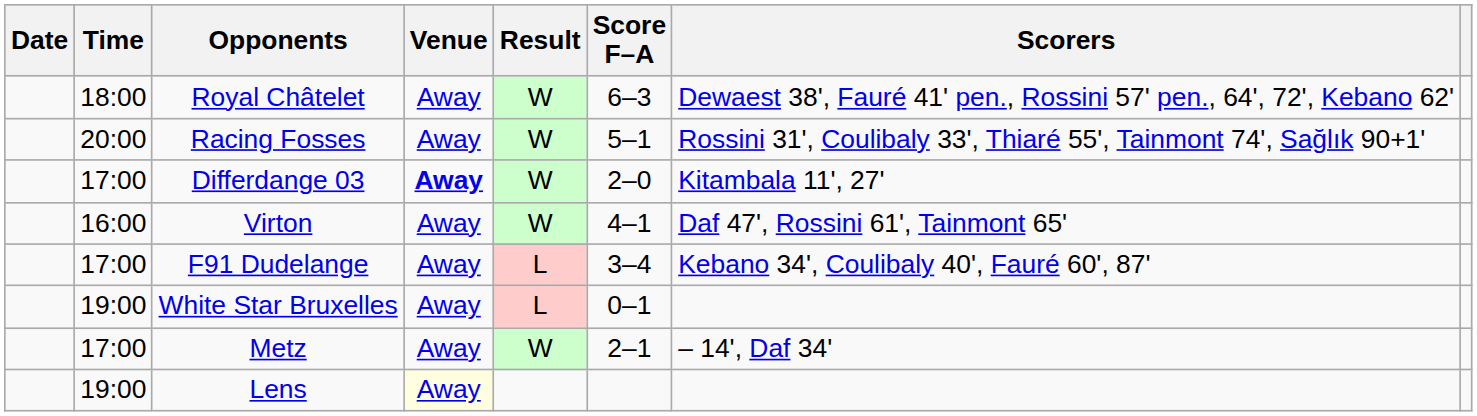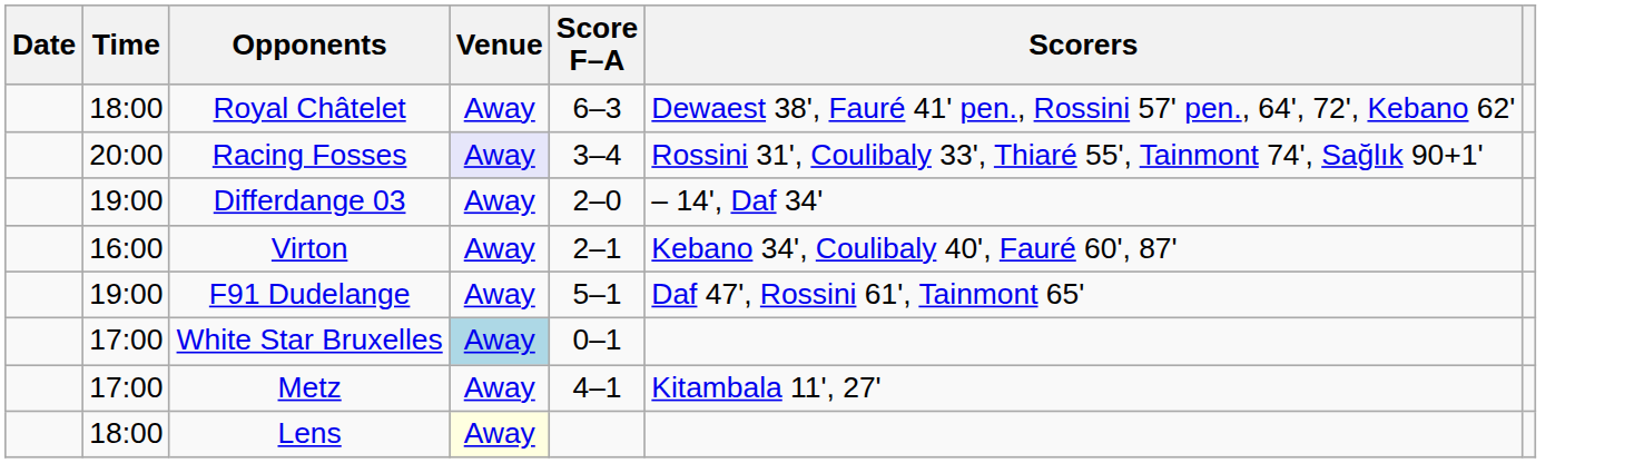- column: Result | W | W | W | W | L | L | W
Racing Fosses | Venue: no background -> lavender background
Racing Fosses | Score F–A: 5–1 -> 3–4
Differdange 03 | Time: 17:00 -> 19:00
Differdange 03 | Venue: bold -> normal
Differdange 03 | Scorers: Kitambala 11', 27' -> – 14', Daf 34'
Virton | Score F–A: 4–1 -> 2–1
Virton | Scorers: Daf 47', Rossini 61', Tainmont 65' -> Kebano 34', Coulibaly 40', Fauré 60', 87'
F91 Dudelange | Time: 17:00 -> 19:00
F91 Dudelange | Score F–A: 3–4 -> 5–1
F91 Dudelange | Scorers: Kebano 34', Coulibaly 40', Fauré 60', 87' -> Daf 47', Rossini 61', Tainmont 65'
White Star Bruxelles | Time: 19:00 -> 17:00
White Star Bruxelles | Venue: no background -> lightblue background
Metz | Score F–A: 2–1 -> 4–1
Metz | Scorers: – 14', Daf 34' -> Kitambala 11', 27'
Lens | Time: 19:00 -> 18:00
